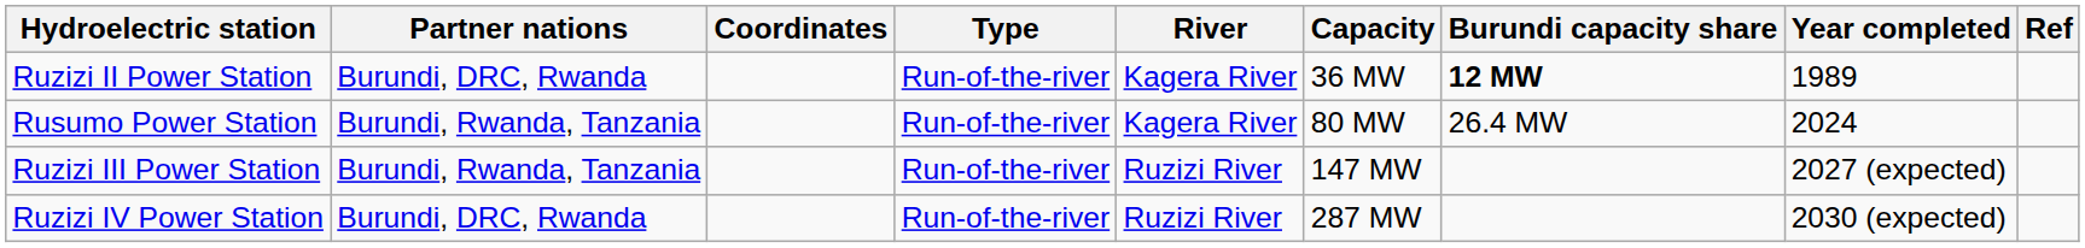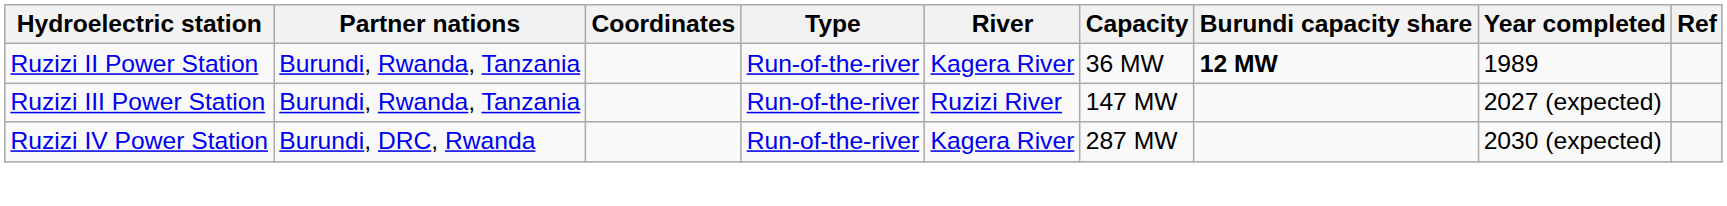Ruzizi II Power Station | Partner nations: Burundi, DRC, Rwanda -> Burundi, Rwanda, Tanzania
- row: Rusumo Power Station | Burundi, Rwanda, Tanzania | Run-of-the-river | Kagera River | 80 MW | 26.4 MW | 2024
Ruzizi IV Power Station | River: Ruzizi River -> Kagera River
